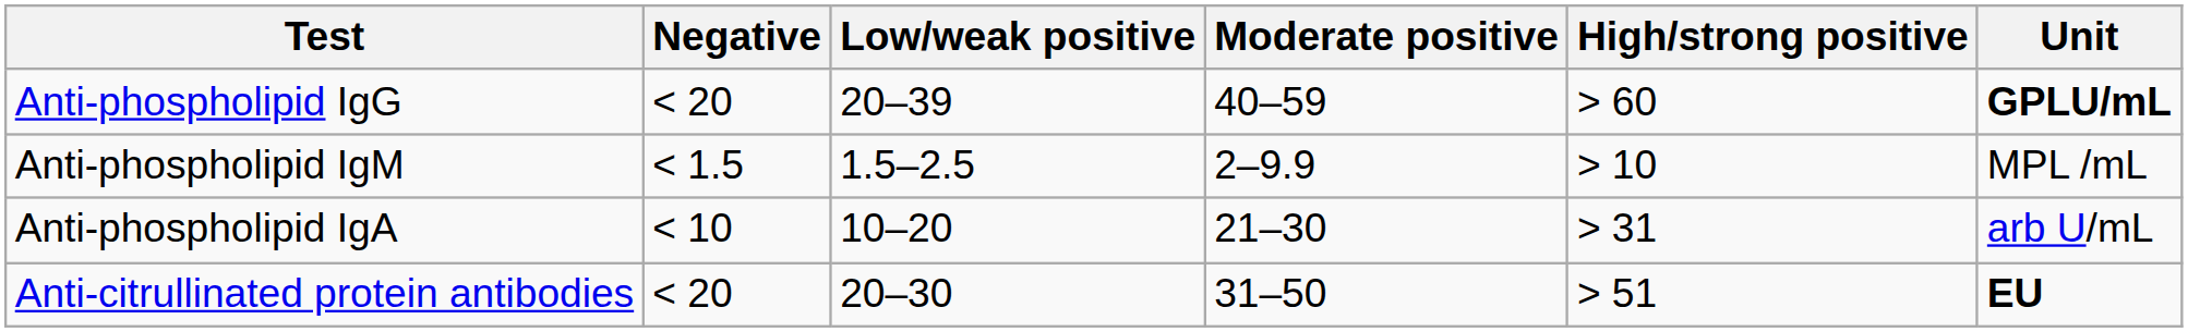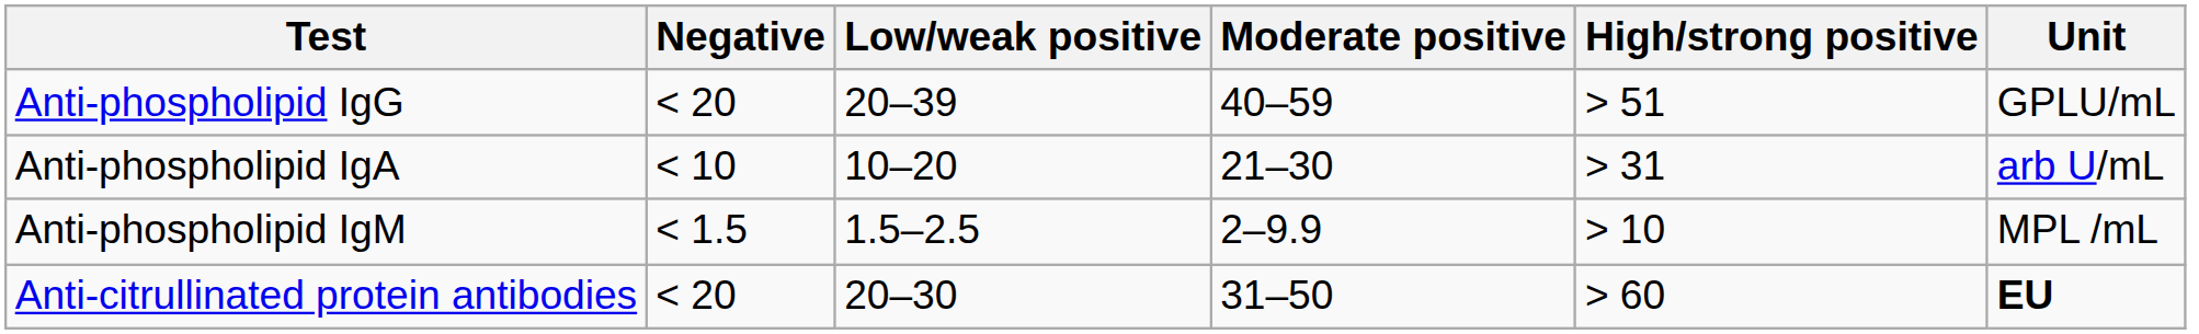Anti-phospholipid IgG | High/strong positive: > 60 -> > 51
Anti-phospholipid IgG | Unit: bold -> normal
rows swapped: Anti-phospholipid IgM <-> Anti-phospholipid IgA
Anti-citrullinated protein antibodies | High/strong positive: > 51 -> > 60
